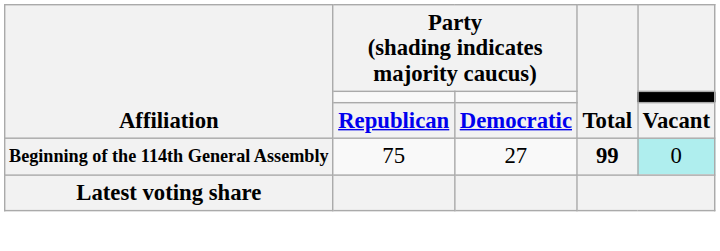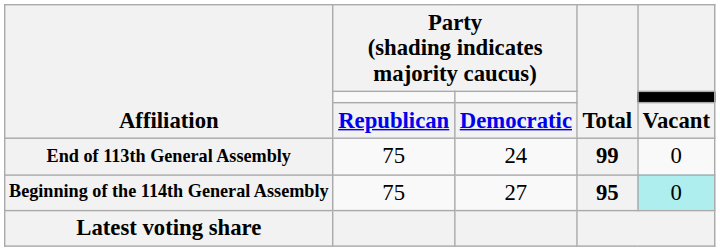+ row: End of 113th General Assembly | 75 | 24 | 99 | 0
Beginning of the 114th General Assembly | Total: 99 -> 95
